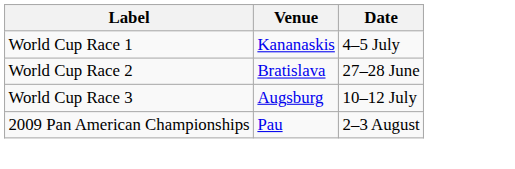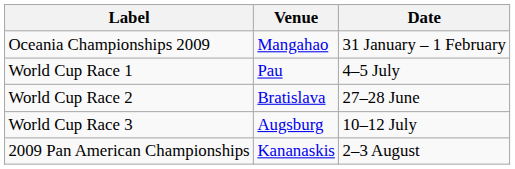+ row: Oceania Championships 2009 | Mangahao | 31 January – 1 February
World Cup Race 1 | Venue: Kananaskis -> Pau
2009 Pan American Championships | Venue: Pau -> Kananaskis
